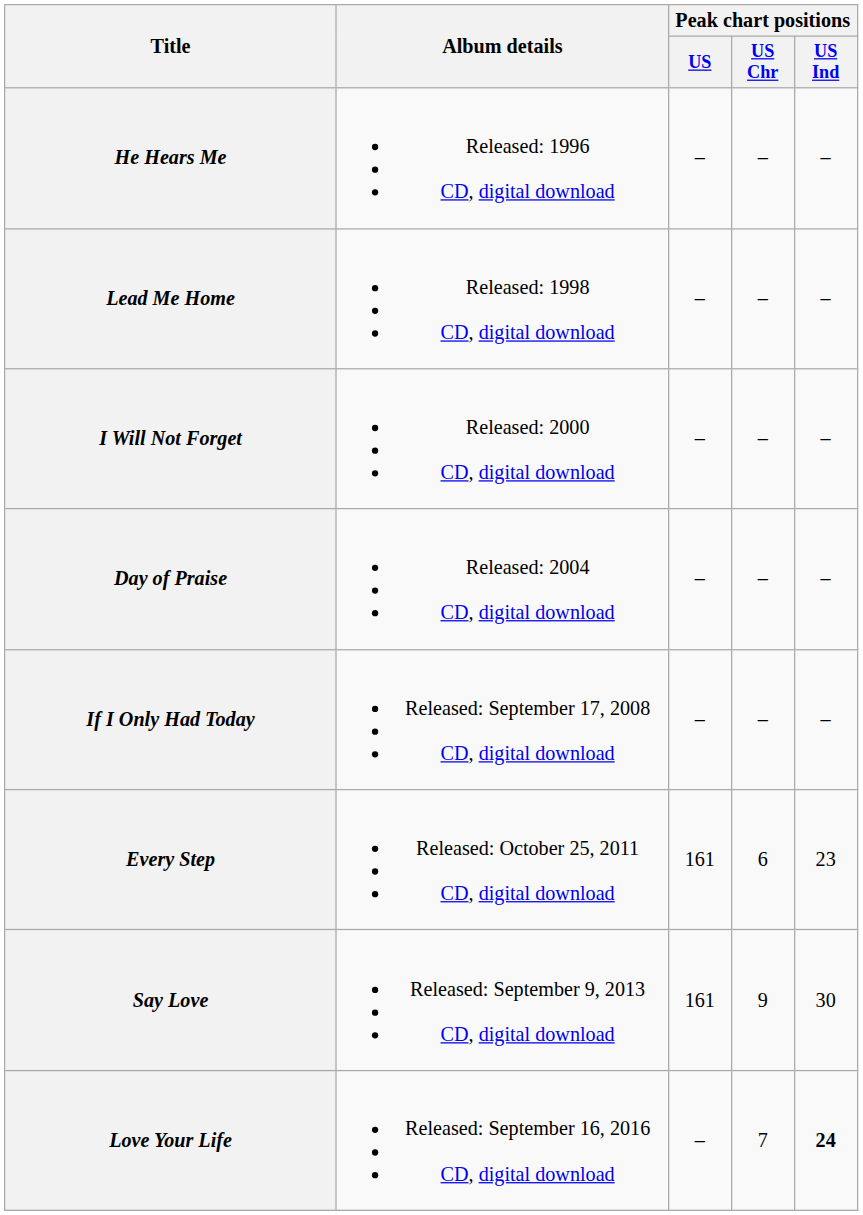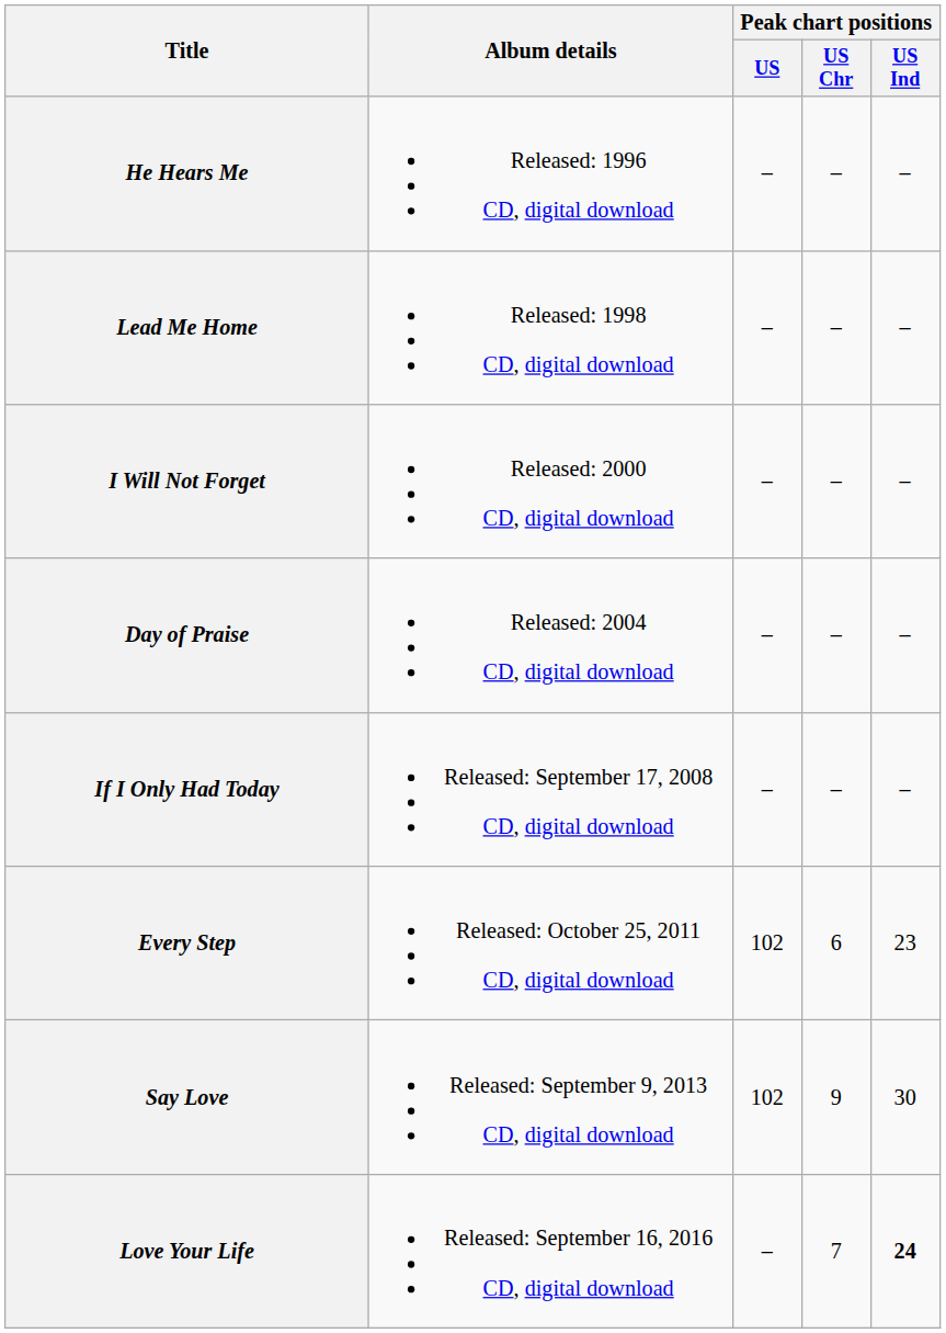Every Step | Peak chart positions / US: 161 -> 102
Say Love | Peak chart positions / US: 161 -> 102
